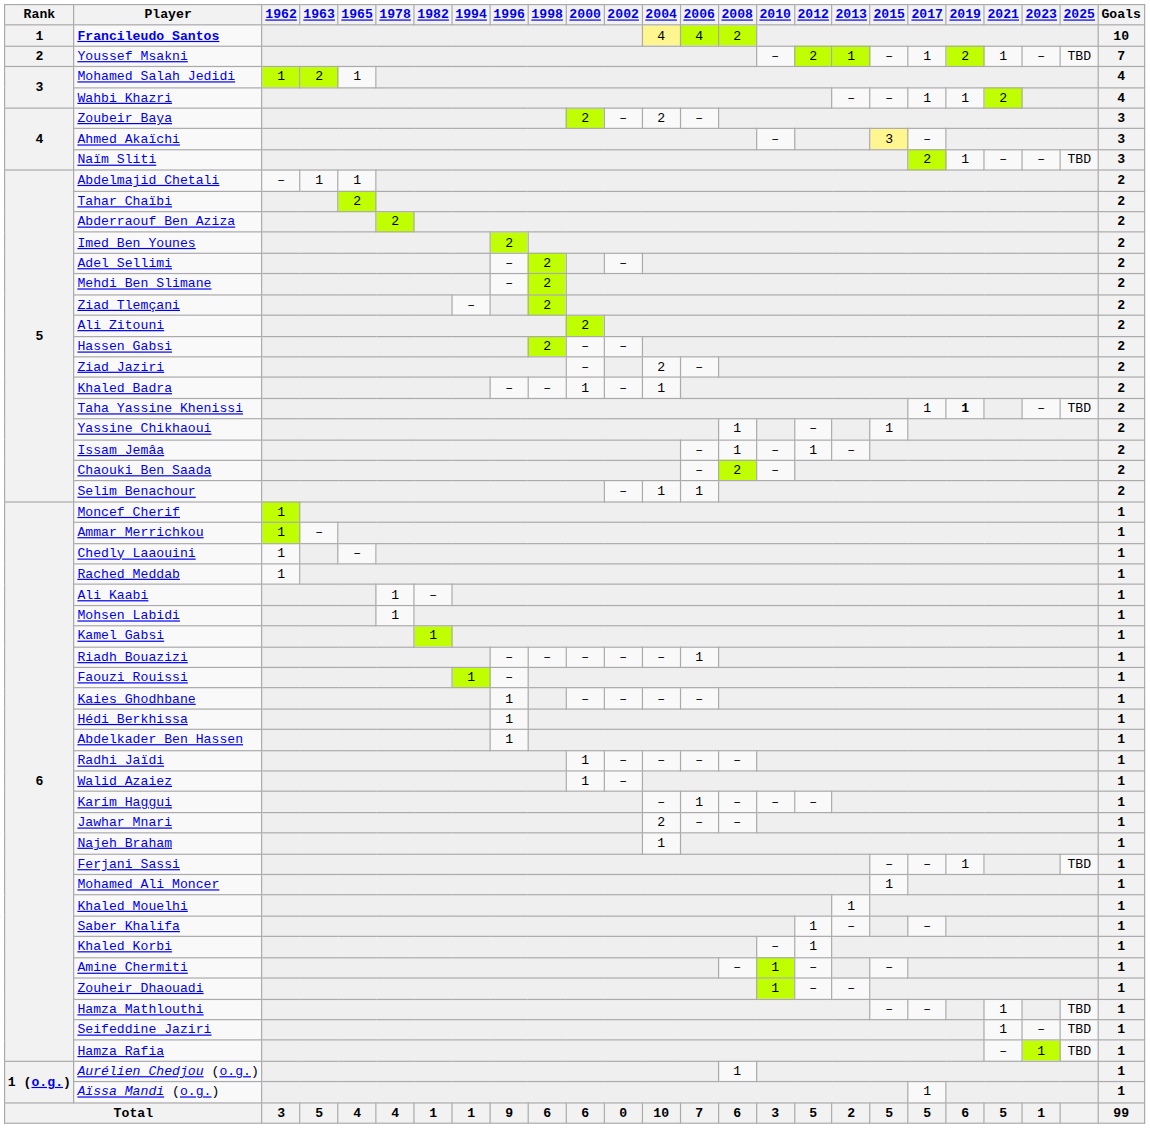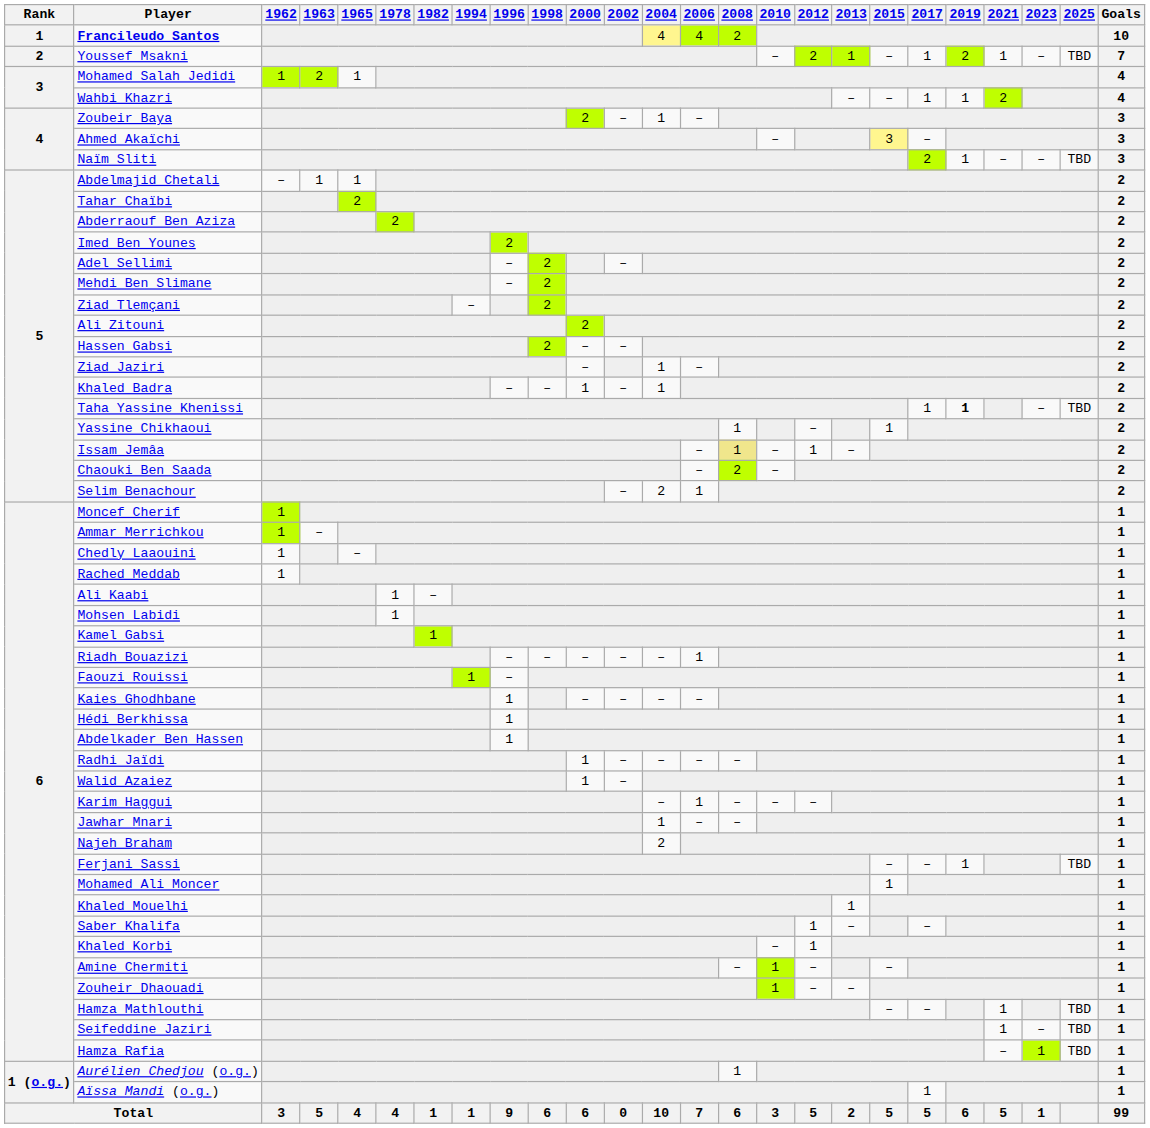Zoubeir Baya | 2004: 2 -> 1
Ziad Jaziri | 2004: 2 -> 1
Issam Jemâa | 2008: no background -> khaki background
Selim Benachour | 2004: 1 -> 2
Jawhar Mnari | 2004: 2 -> 1
Najeh Braham | 2004: 1 -> 2
